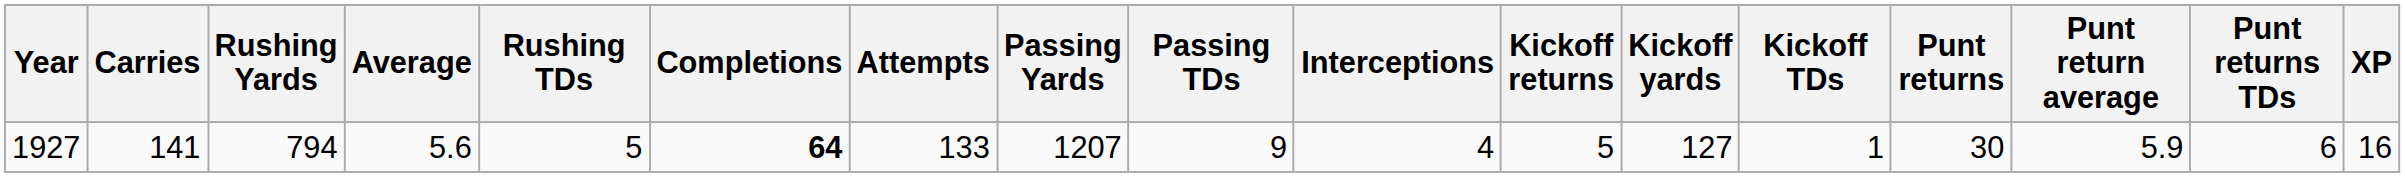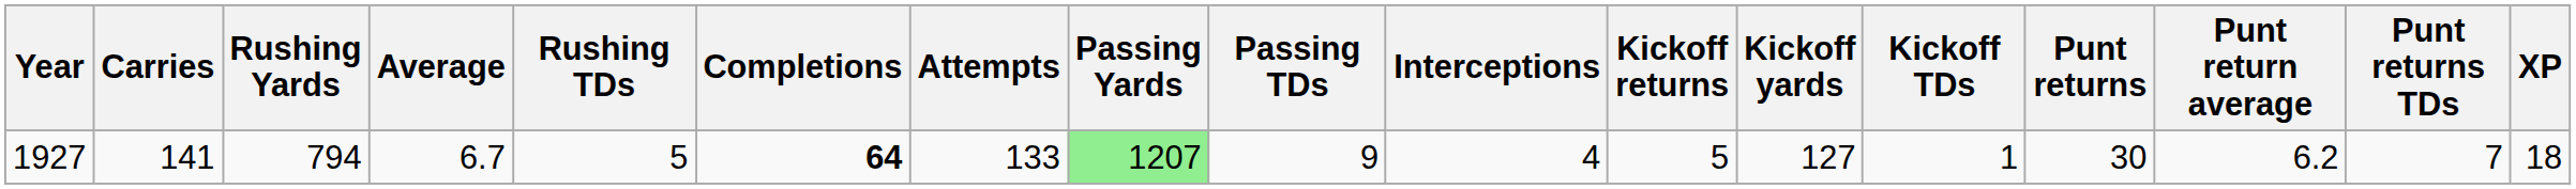1927 | Average: 5.6 -> 6.7
1927 | Passing Yards: no background -> lightgreen background
1927 | Punt return average: 5.9 -> 6.2
1927 | Punt returns TDs: 6 -> 7
1927 | XP: 16 -> 18
